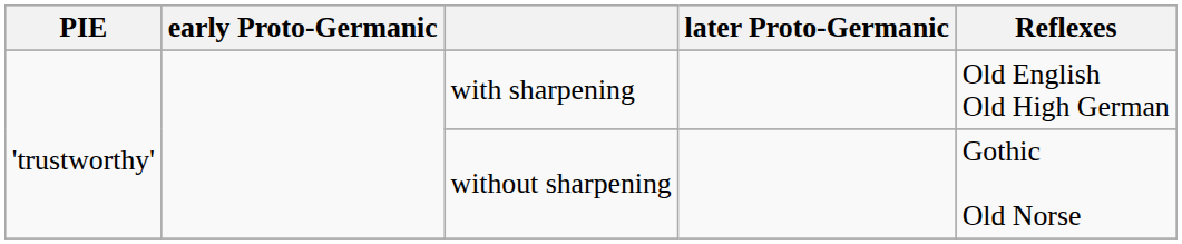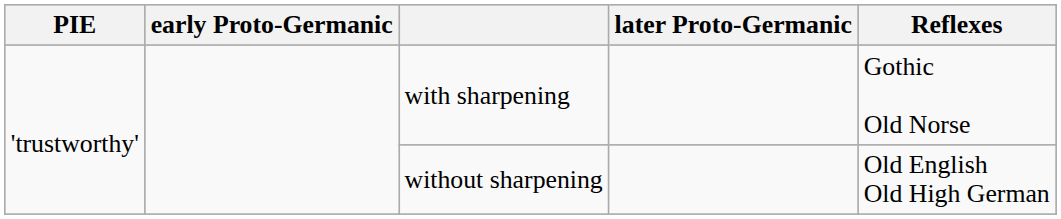with sharpening | Reflexes: Old English Old High German -> Gothic Old Norse
without sharpening | Reflexes: Gothic Old Norse -> Old English Old High German
